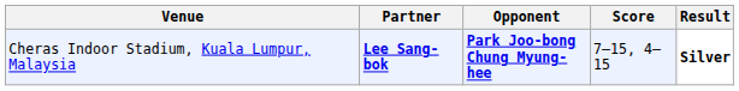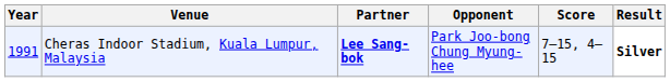+ column: Year | 1991
Cheras Indoor Stadium, Kuala Lumpur, Malaysia | Opponent: bold -> normal
